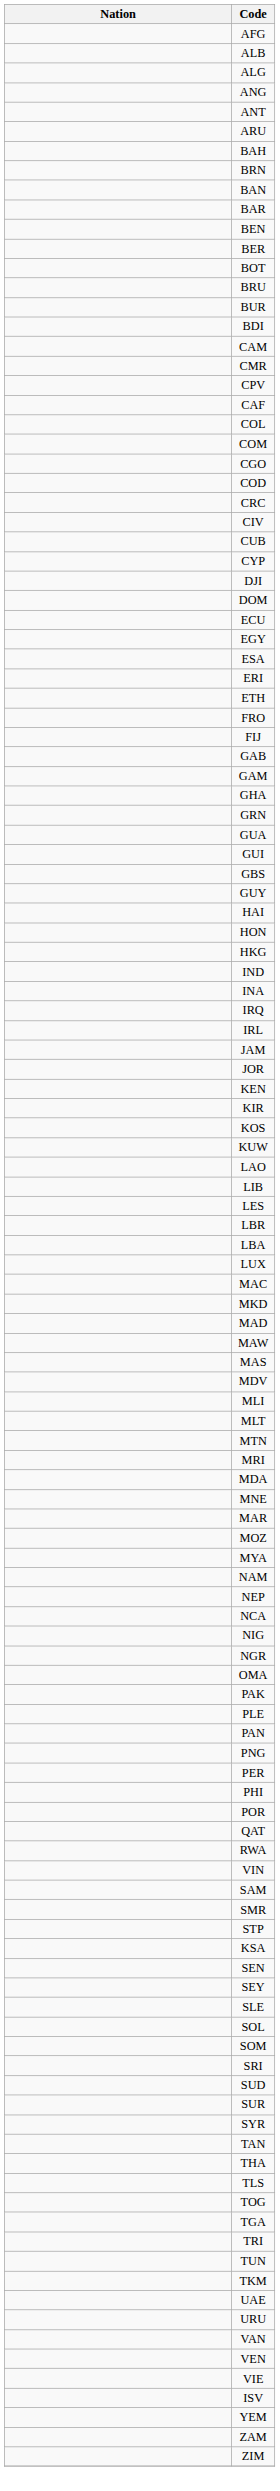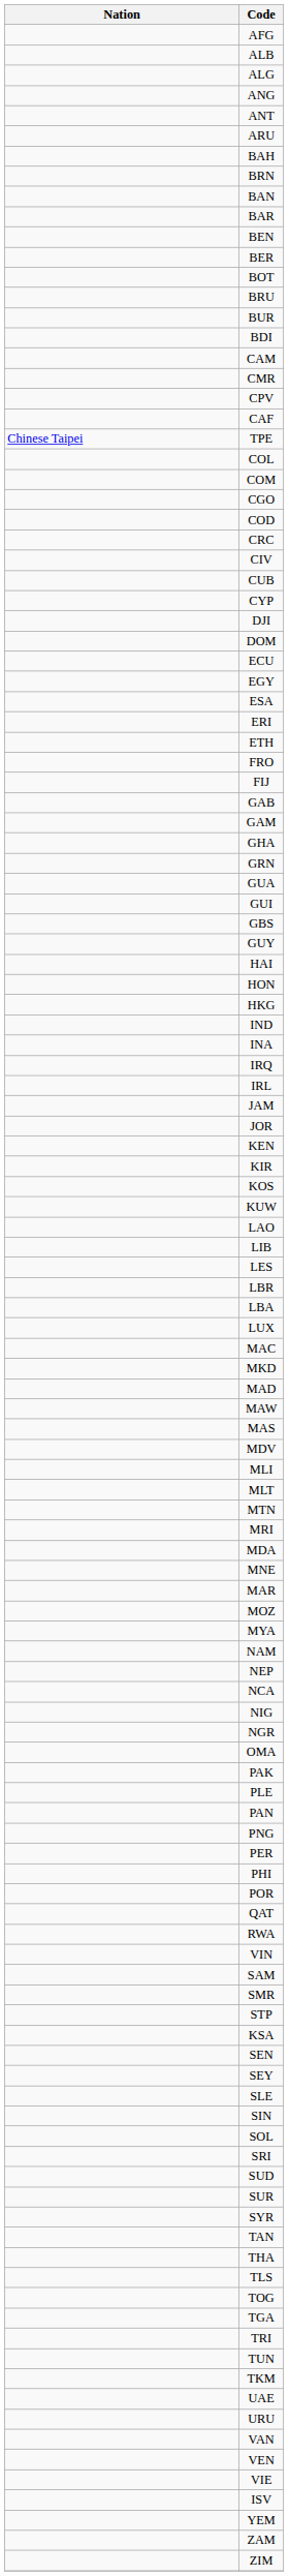+ row: Chinese Taipei | TPE
+ row: SIN
- row: SOM
